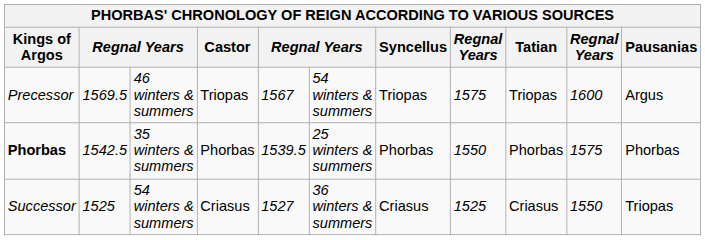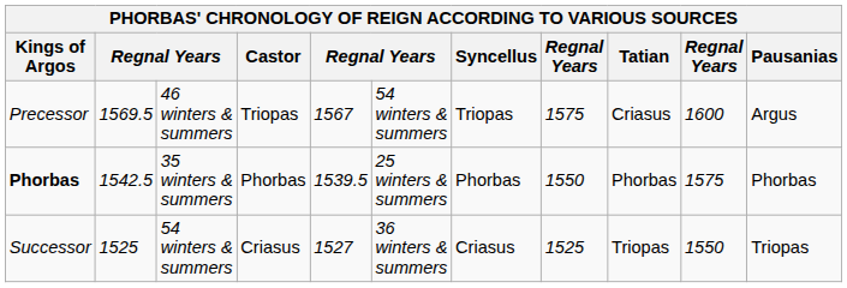Precessor | Tatian: Triopas -> Criasus
Successor | Tatian: Criasus -> Triopas
